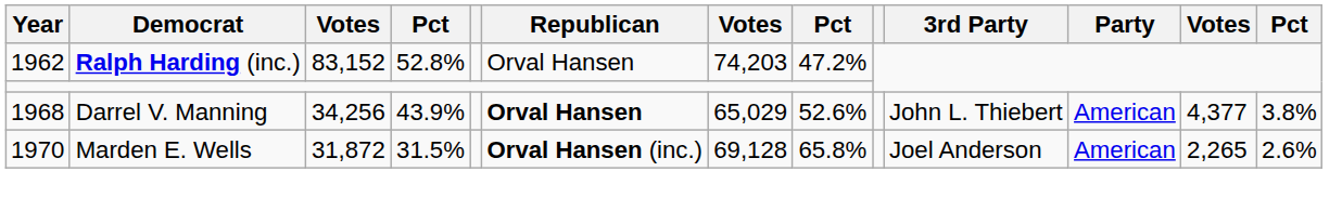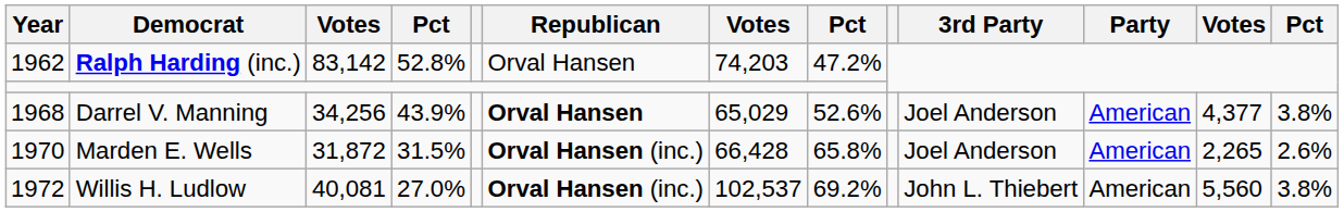Ralph Harding (inc.) | column 3: 83,152 -> 83,142
Darrel V. Manning | 3rd Party: John L. Thiebert -> Joel Anderson
Marden E. Wells | column 7: 69,128 -> 66,428
+ row: 1972 | Willis H. Ludlow | 40,081 | 27.0% | Orval Hansen (inc.) | 102,537 | 69.2% | John L. Thiebert | American | 5,560 | 3.8%
